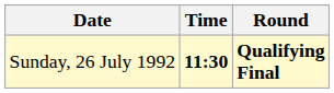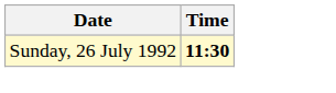- column: Round | Qualifying Final
